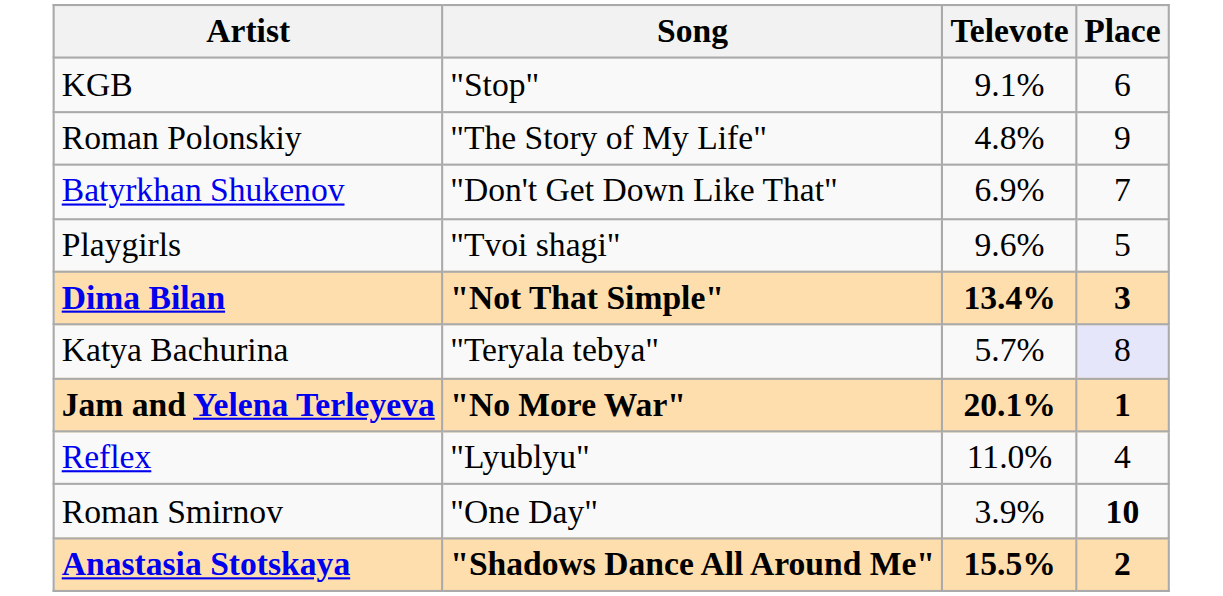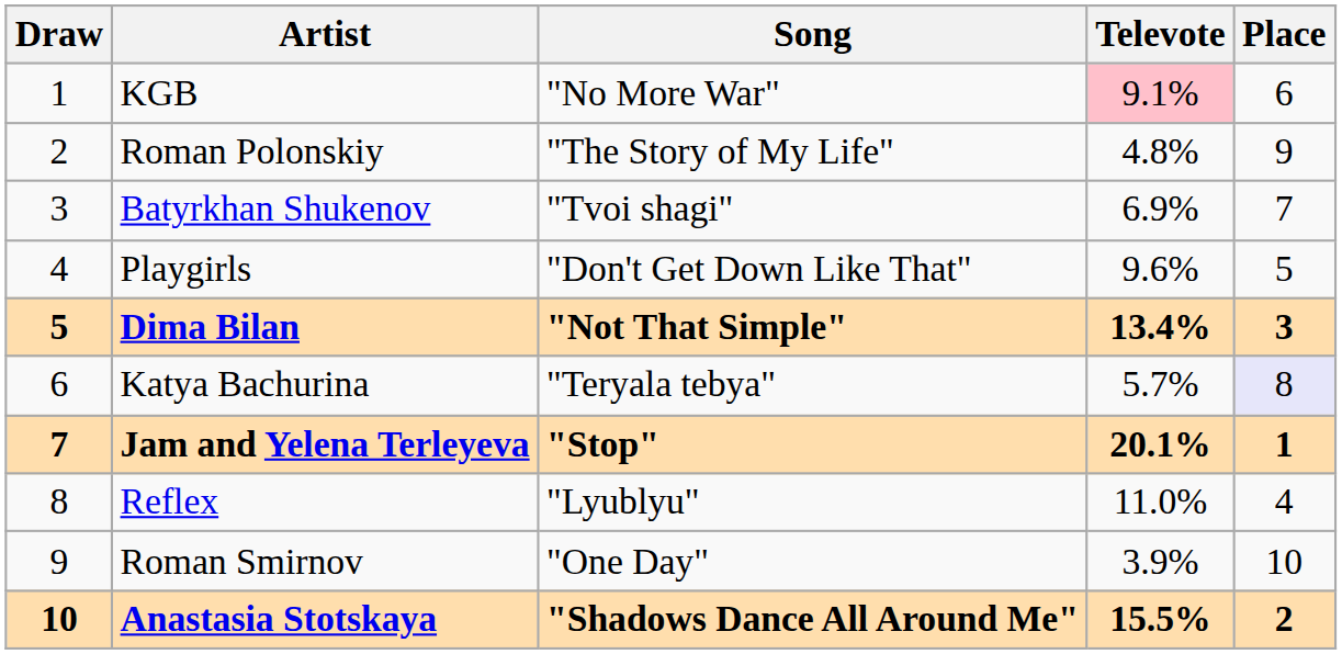+ column: Draw | 1 | 2 | 3 | 4 | 5 | 6 | 7 | 8 | 9 | 10
KGB | Song: "Stop" -> "No More War"
KGB | Televote: no background -> pink background
Batyrkhan Shukenov | Song: "Don't Get Down Like That" -> "Tvoi shagi"
Playgirls | Song: "Tvoi shagi" -> "Don't Get Down Like That"
Jam and Yelena Terleyeva | Song: "No More War" -> "Stop"
Roman Smirnov | Place: bold -> normal
